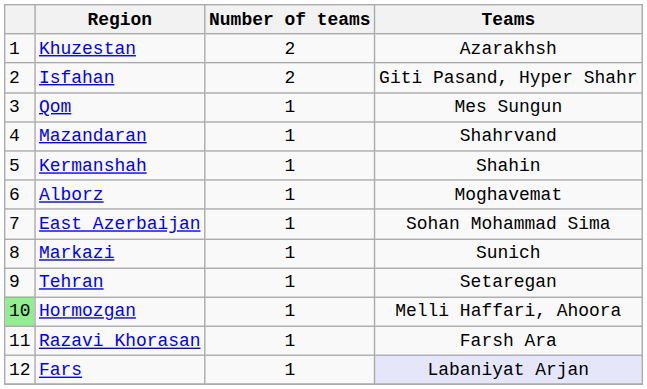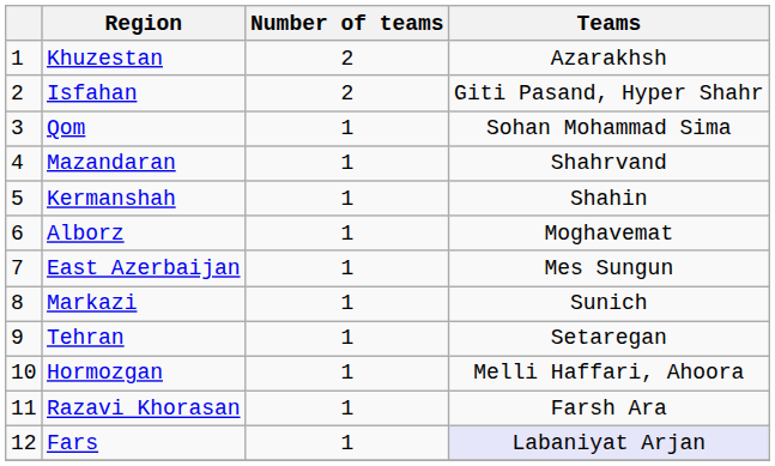Qom | Teams: Mes Sungun -> Sohan Mohammad Sima
East Azerbaijan | Teams: Sohan Mohammad Sima -> Mes Sungun
Hormozgan | column 1: lightgreen background -> no background
